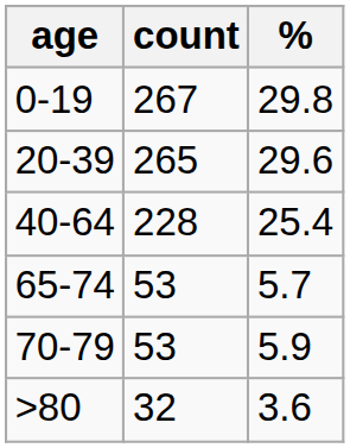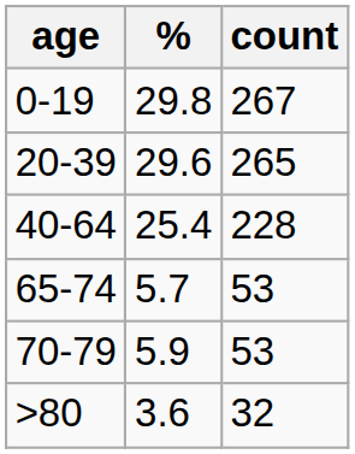columns swapped: count <-> %
